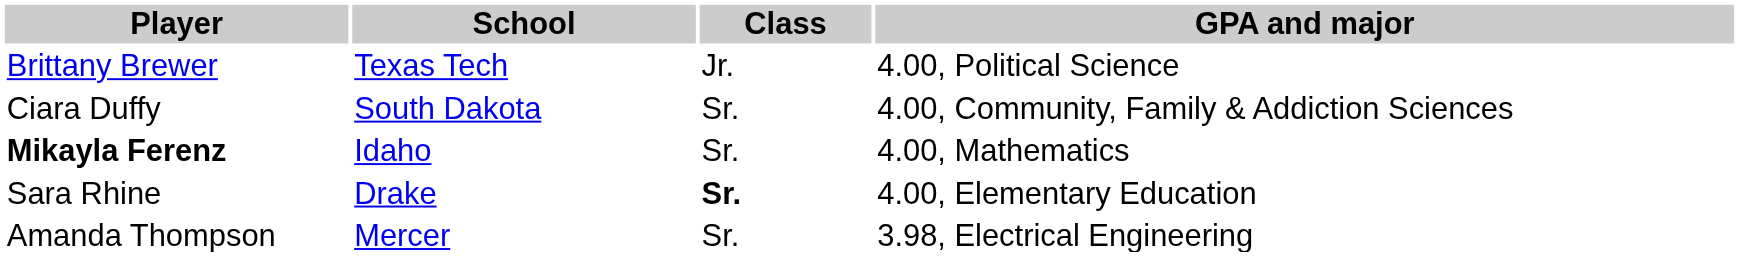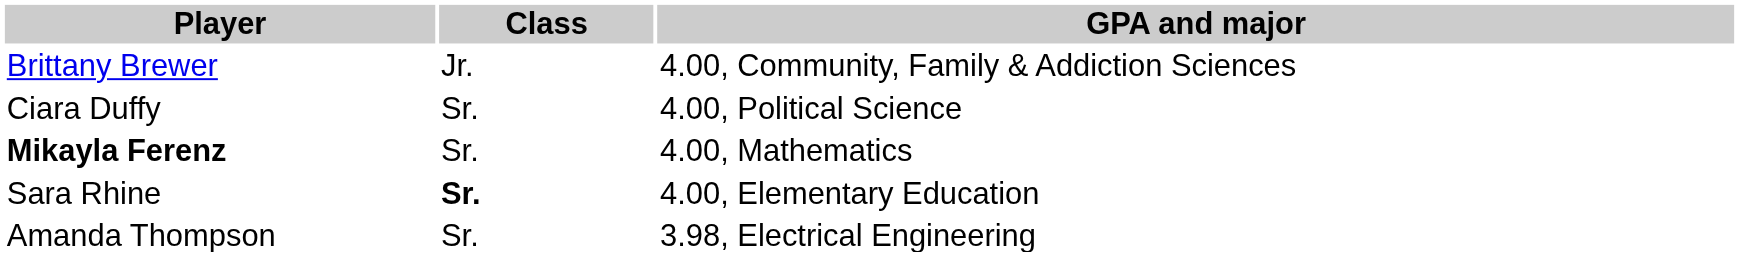- column: School | Texas Tech | South Dakota | Idaho | Drake | Mercer
Brittany Brewer | GPA and major: 4.00, Political Science -> 4.00, Community, Family & Addiction Sciences
Ciara Duffy | GPA and major: 4.00, Community, Family & Addiction Sciences -> 4.00, Political Science
